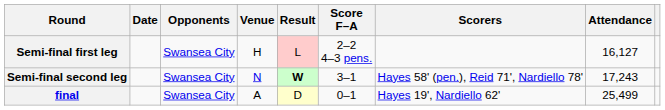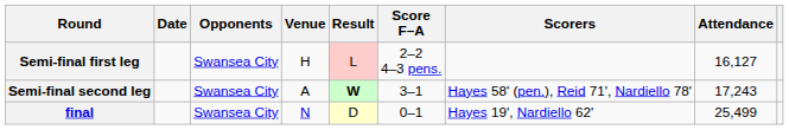Semi-final second leg | Venue: N -> A
final | Venue: A -> N
